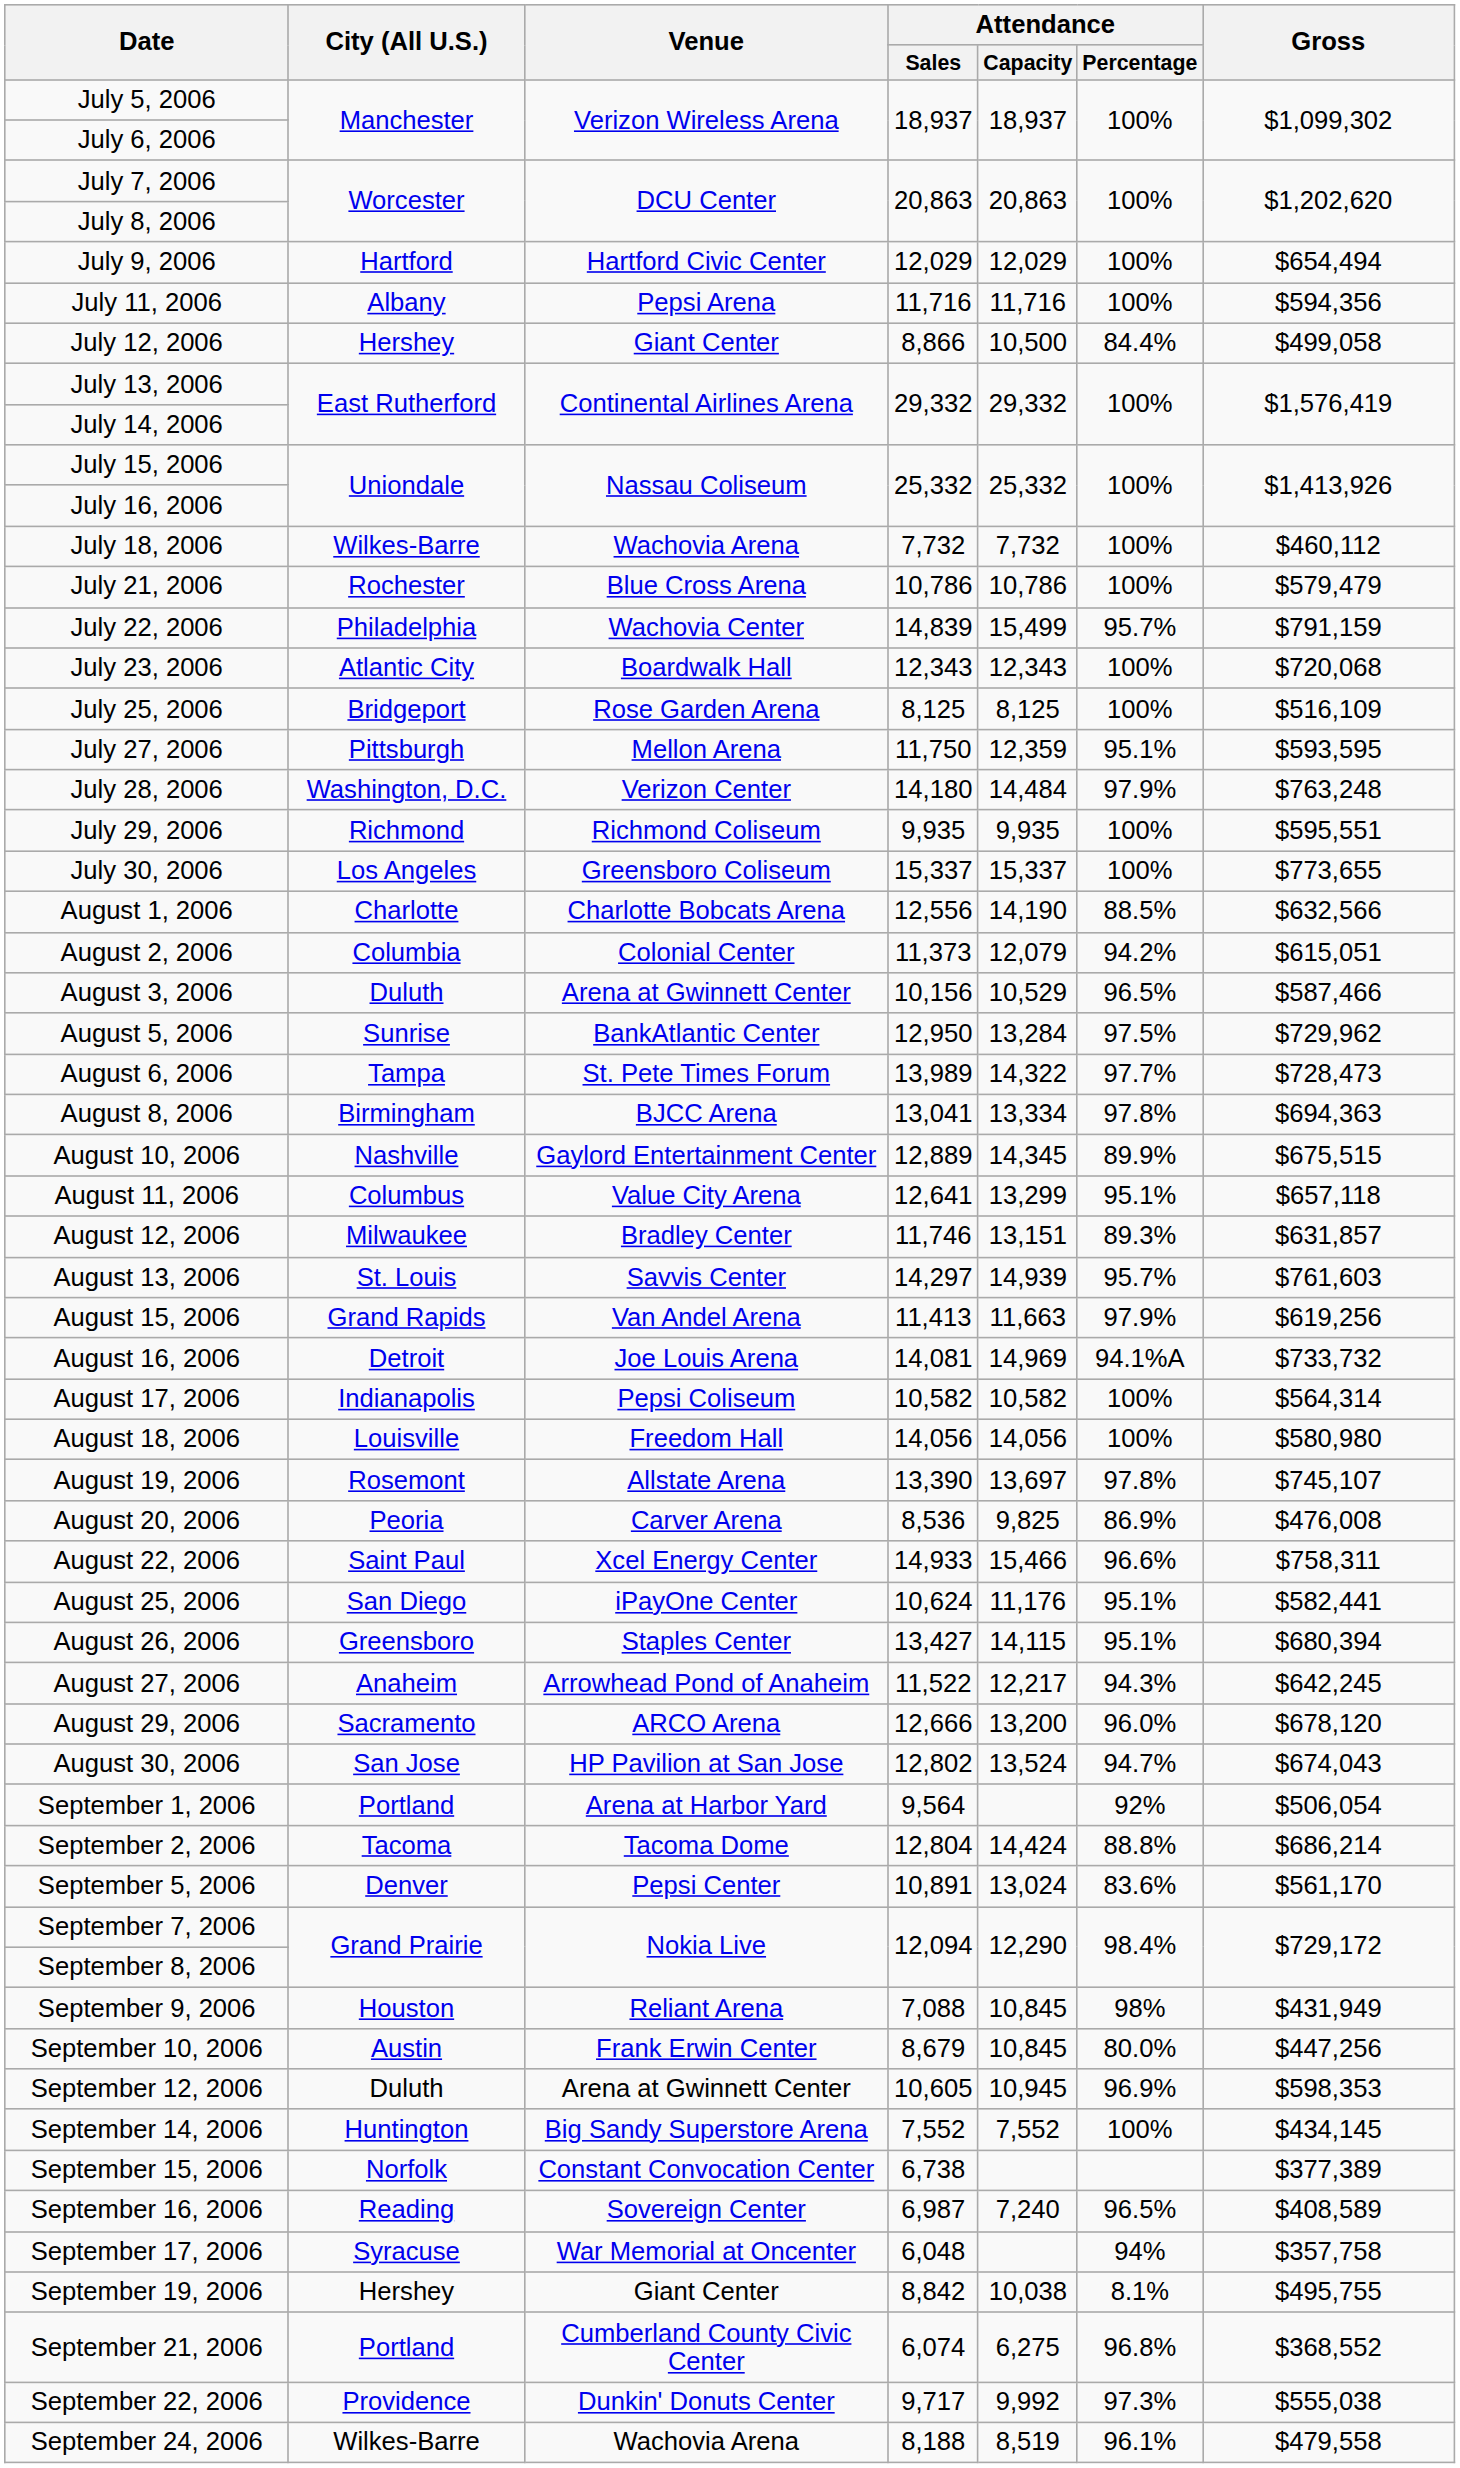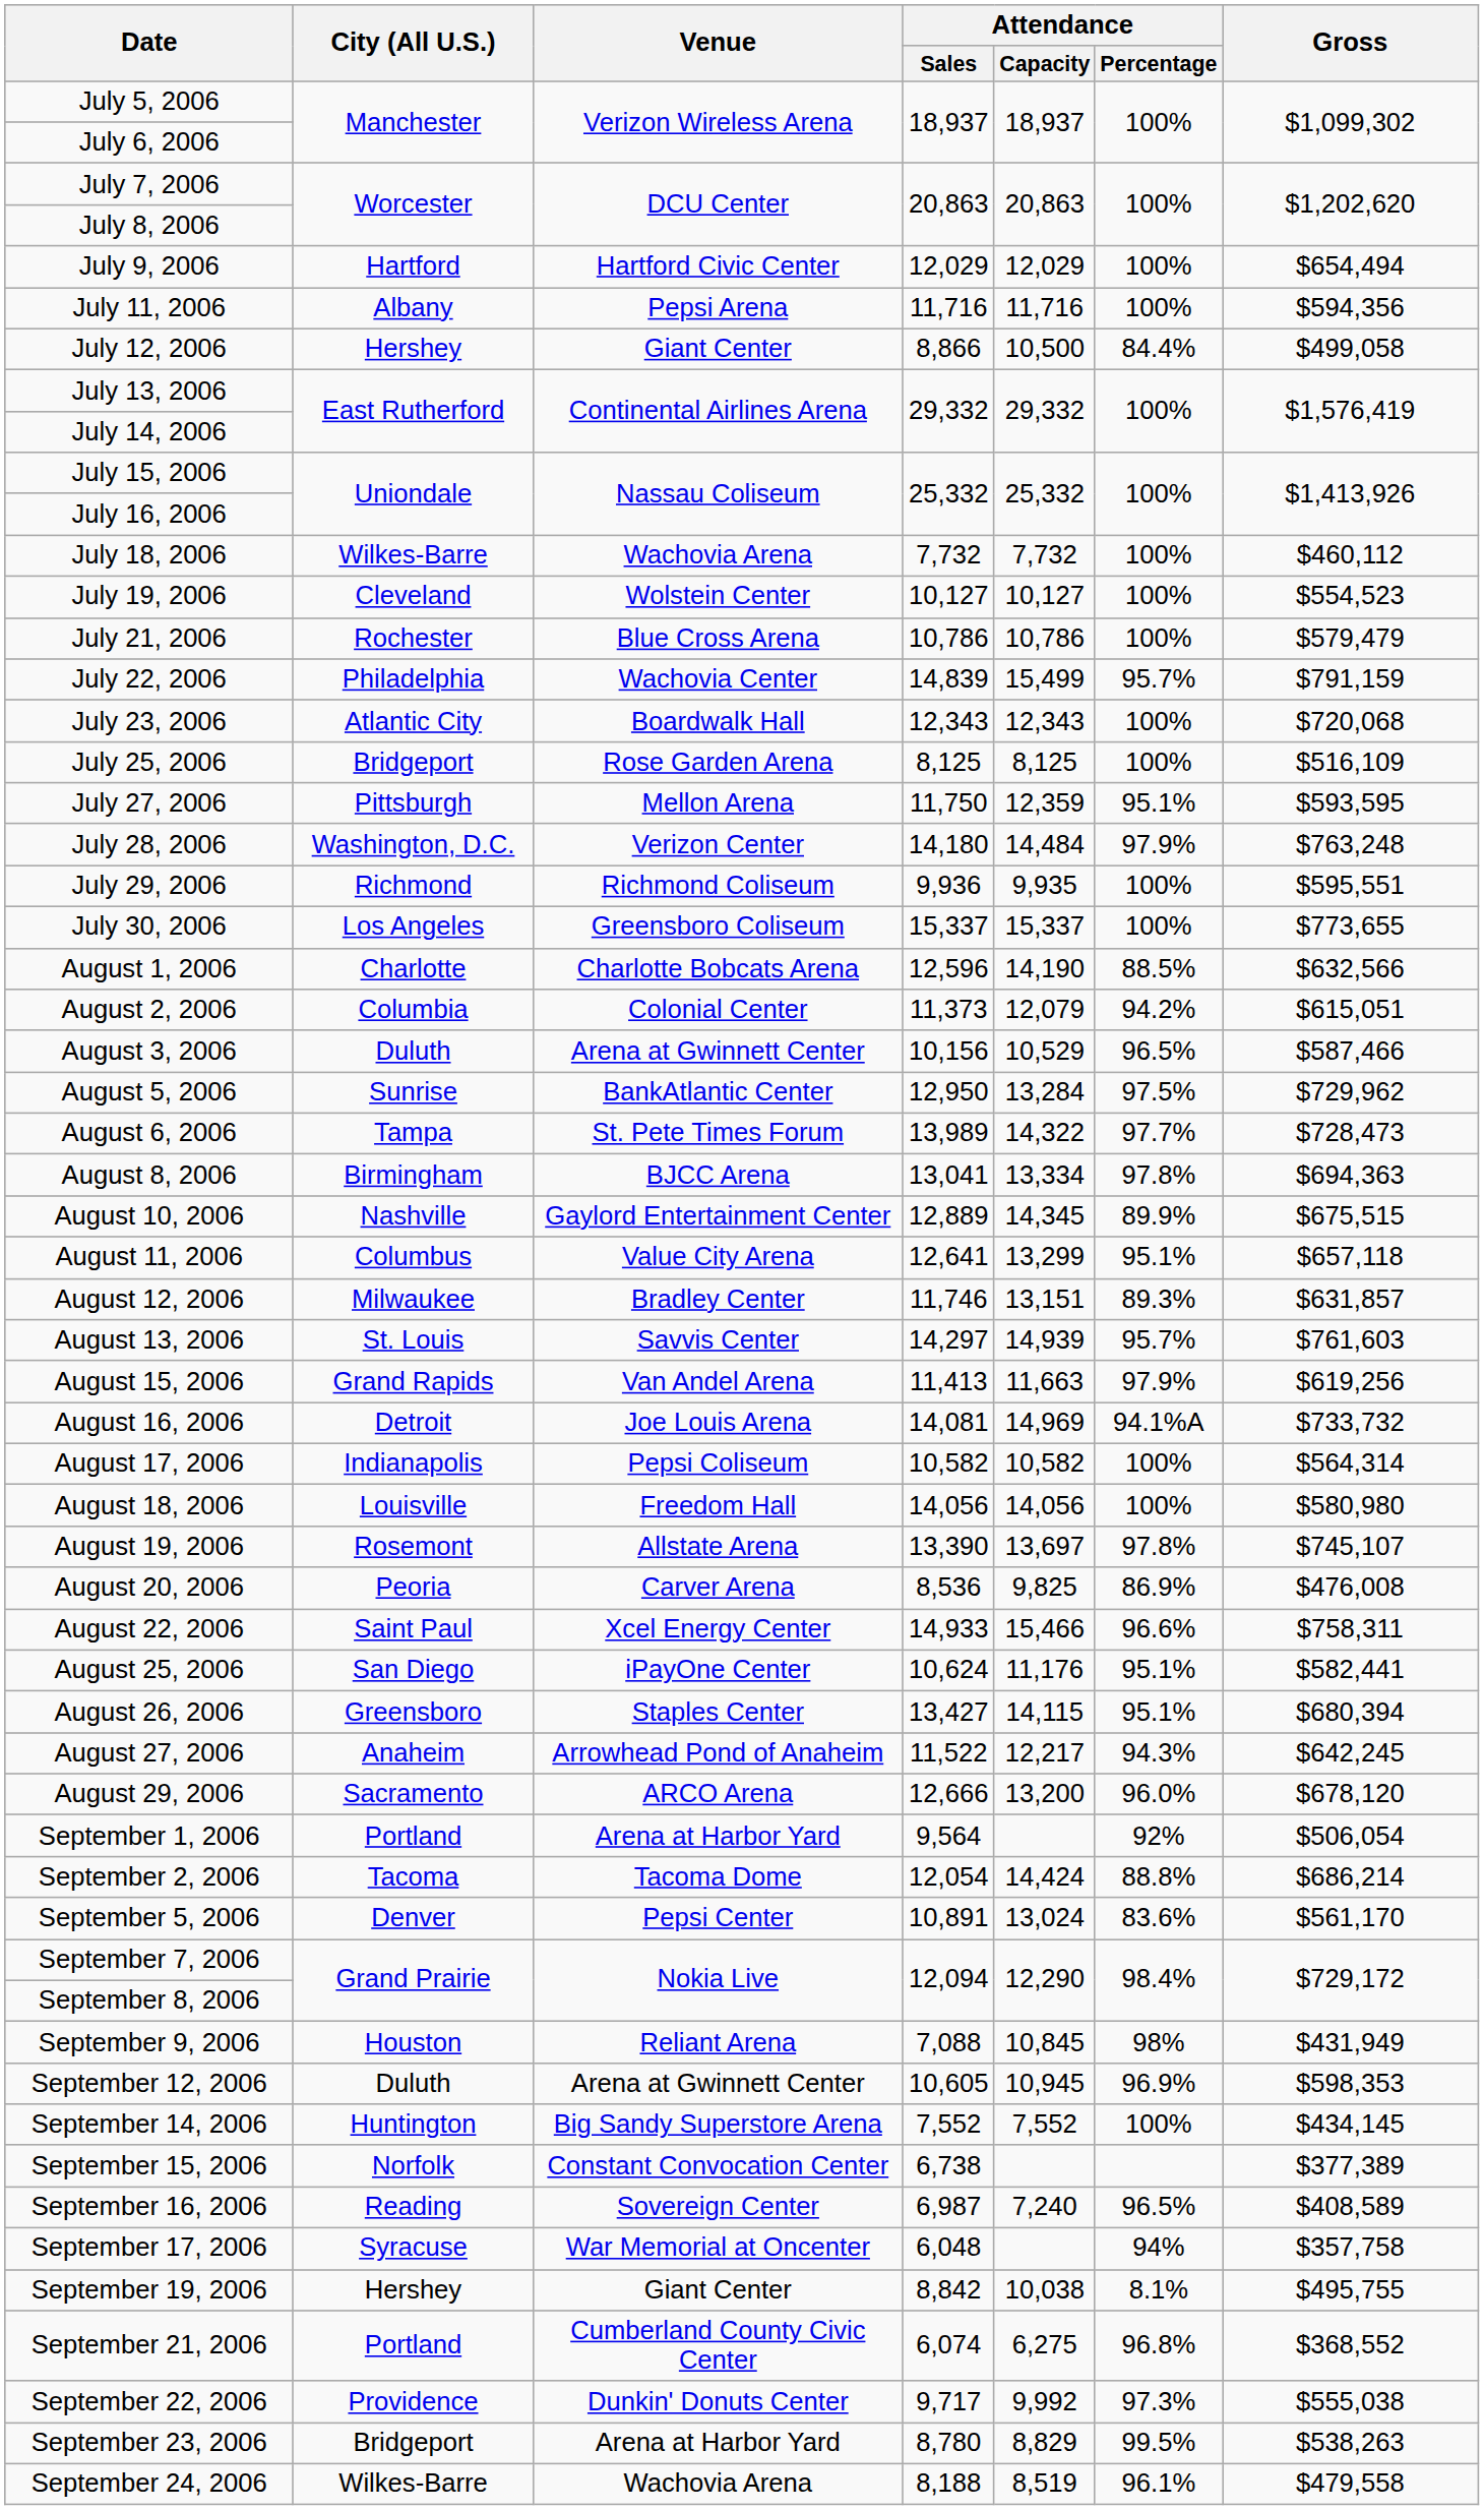+ row: July 19, 2006 | Cleveland | Wolstein Center | 10,127 | 10,127 | 100% | $554,523
July 29, 2006 | Attendance / Sales: 9,935 -> 9,936
August 1, 2006 | Attendance / Sales: 12,556 -> 12,596
- row: August 30, 2006 | San Jose | HP Pavilion at San Jose | 12,802 | 13,524 | 94.7% | $674,043
September 2, 2006 | Attendance / Sales: 12,804 -> 12,054
- row: September 10, 2006 | Austin | Frank Erwin Center | 8,679 | 10,845 | 80.0% | $447,256
+ row: September 23, 2006 | Bridgeport | Arena at Harbor Yard | 8,780 | 8,829 | 99.5% | $538,263
